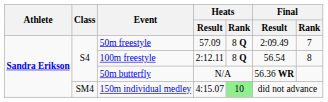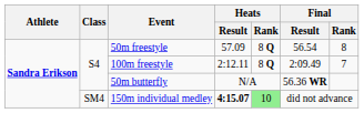50m freestyle | Final / Result: 2:09.49 -> 56.54
50m freestyle | Final / Rank: 7 -> 8
100m freestyle | Final / Result: 56.54 -> 2:09.49
100m freestyle | Final / Rank: 8 -> 7
150m individual medley | Heats / Result: normal -> bold
